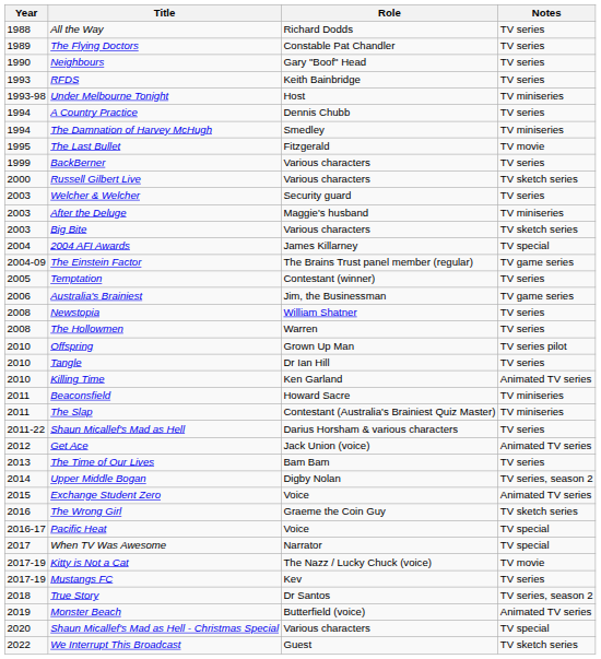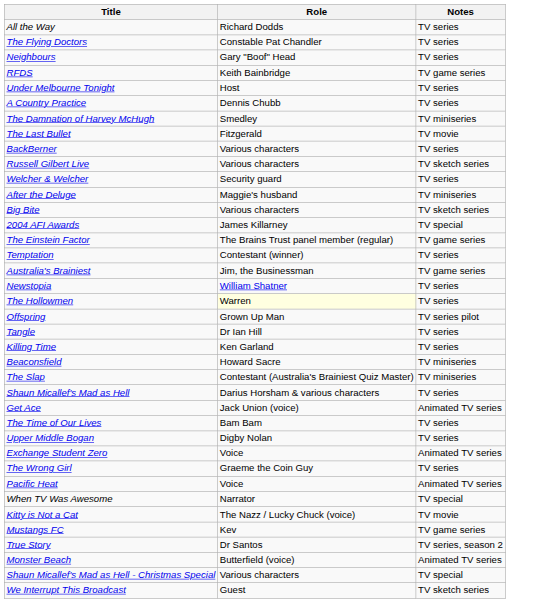- column: Year | 1988 | 1989 | 1990 | 1993 | 1993-98 | 1994 | 1994 | 1995 | 1999 | 2000 | 2003 | 2003 | 2003 | 2004 | 2004-09 | 2005 | 2006 | 2008 | 2008 | 2010 | 2010 | 2010 | 2011 | 2011 | 2011-22 | 2012 | 2013 | 2014 | 2015 | 2016 | 2016-17 | 2017 | 2017-19 | 2017-19 | 2018 | 2019 | 2020 | 2022
RFDS | Notes: TV series -> TV game series
Under Melbourne Tonight | Notes: TV miniseries -> TV series
The Hollowmen | Role: no background -> lightyellow background
Killing Time | Notes: Animated TV series -> TV series
Upper Middle Bogan | Notes: TV series, season 2 -> TV series
The Wrong Girl | Notes: TV sketch series -> TV series
Pacific Heat | Notes: TV special -> Animated TV series
Mustangs FC | Notes: TV series -> TV game series
